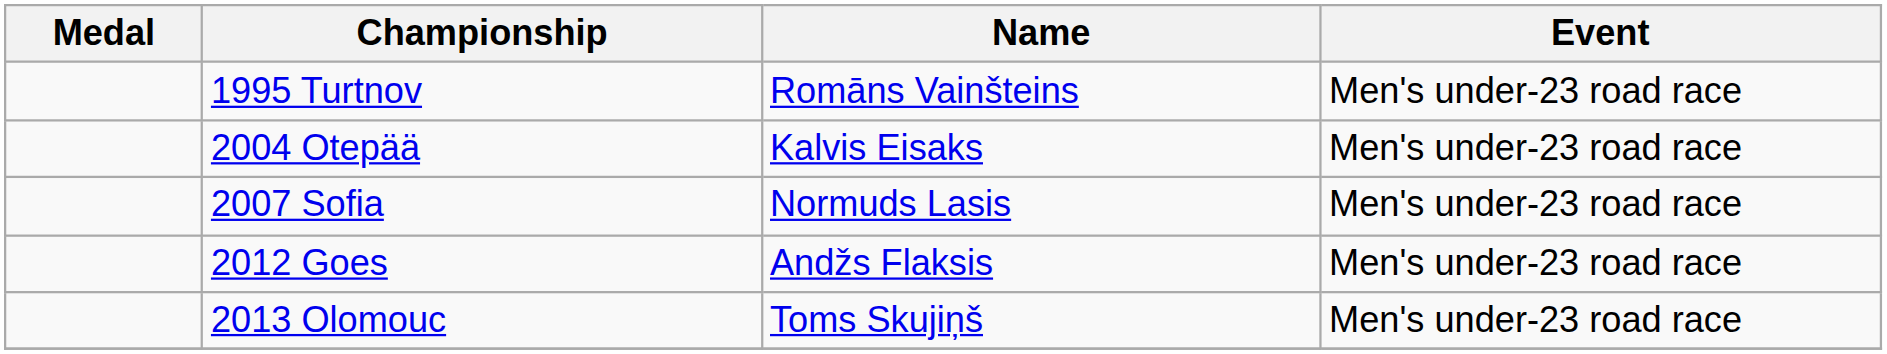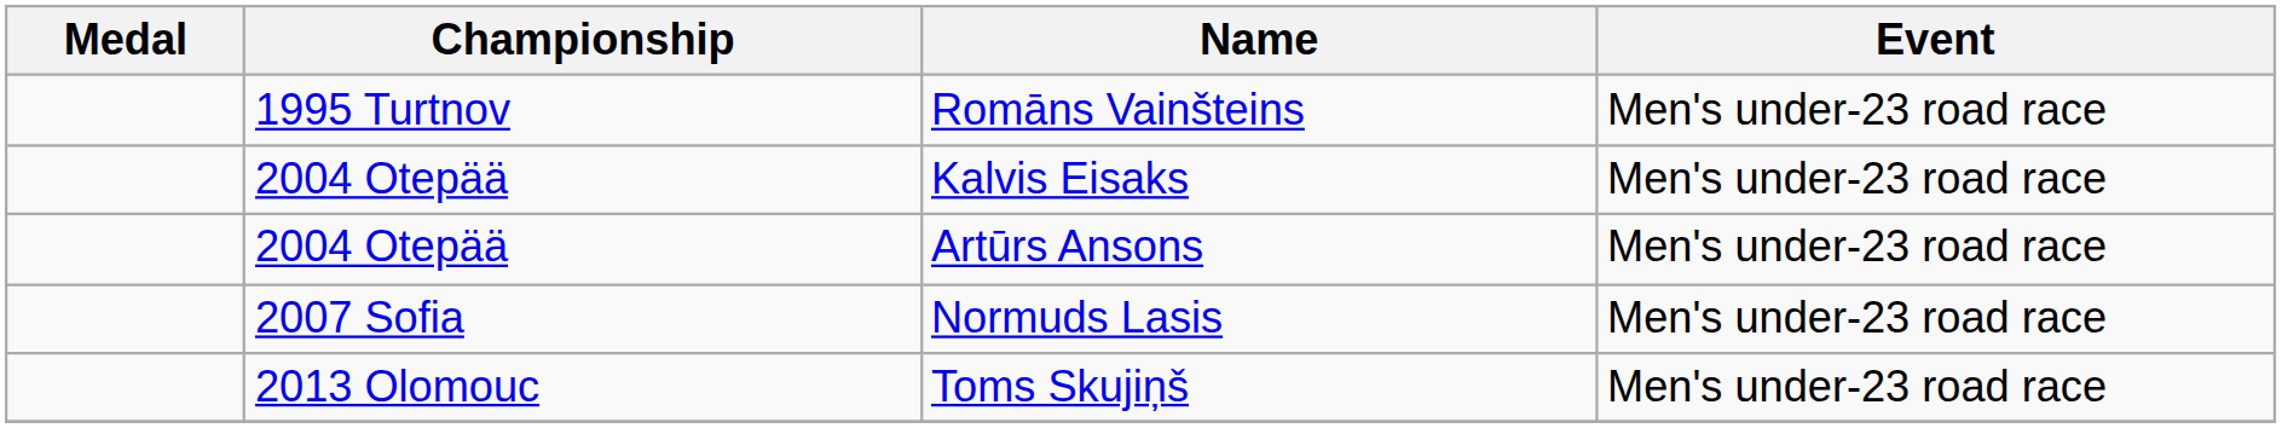+ row: 2004 Otepää | Artūrs Ansons | Men's under-23 road race
- row: 2012 Goes | Andžs Flaksis | Men's under-23 road race
